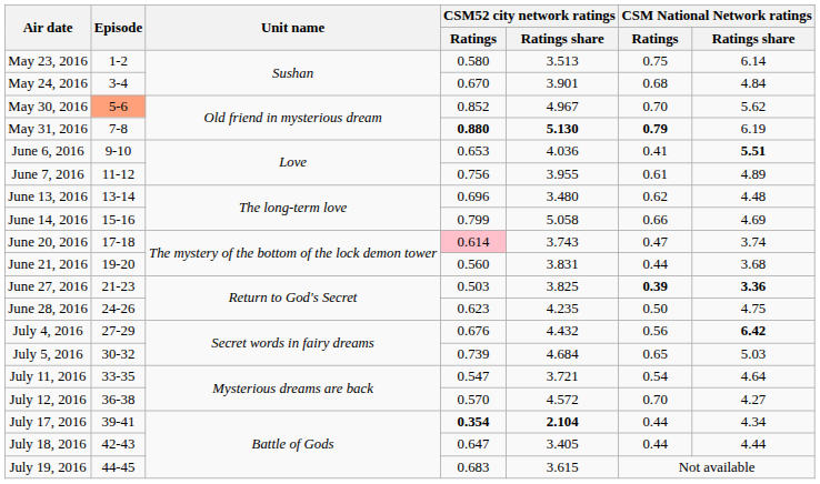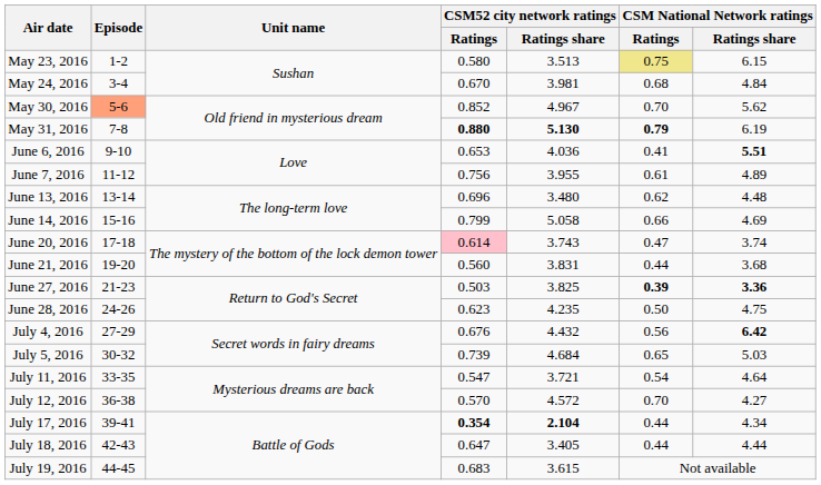May 23, 2016 | CSM National Network ratings / Ratings: no background -> khaki background
May 23, 2016 | CSM National Network ratings / Ratings share: 6.14 -> 6.15
May 24, 2016 | CSM52 city network ratings / Ratings share: 3.901 -> 3.981
